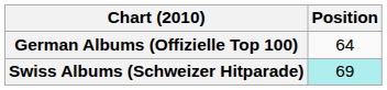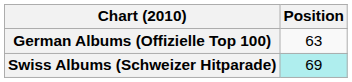German Albums (Offizielle Top 100) | Position: 64 -> 63
